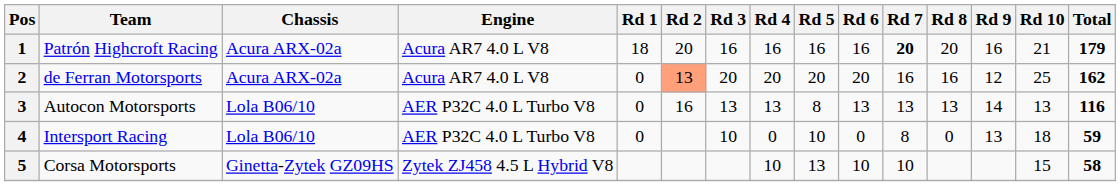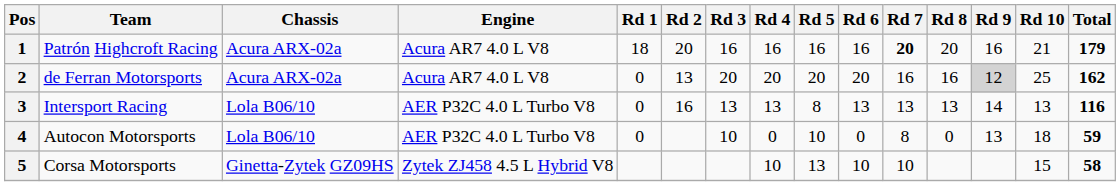2 | Rd 2: lightsalmon background -> no background
2 | Rd 9: no background -> lightgrey background
3 | Team: Autocon Motorsports -> Intersport Racing
4 | Team: Intersport Racing -> Autocon Motorsports
